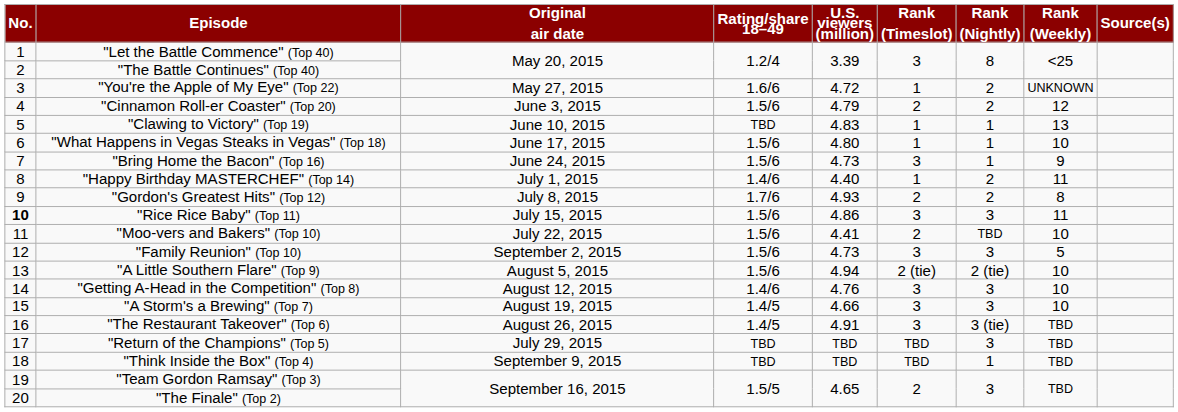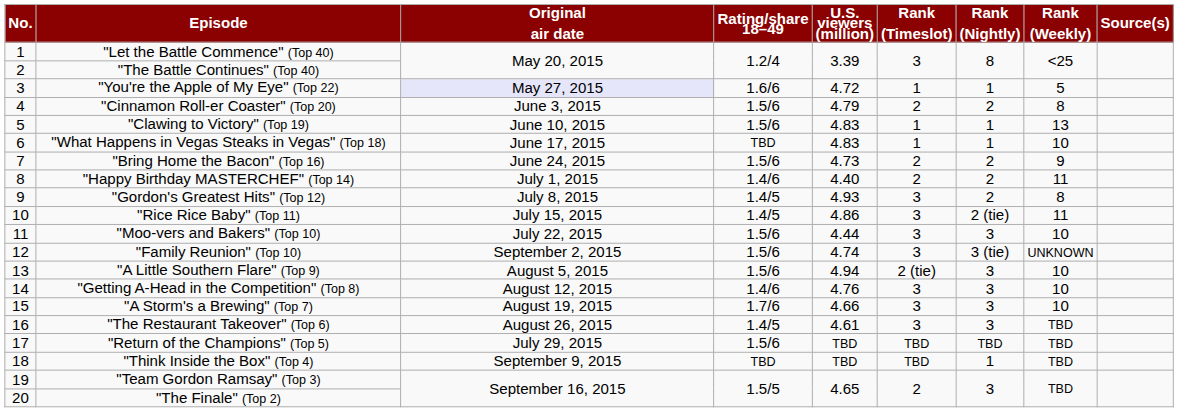"You're the Apple of My Eye" (Top 22) | Original air date: no background -> lavender background
"You're the Apple of My Eye" (Top 22) | Rank (Nightly): 2 -> 1
"You're the Apple of My Eye" (Top 22) | Rank (Weekly): UNKNOWN -> 5
"Cinnamon Roll-er Coaster" (Top 20) | Rank (Weekly): 12 -> 8
"Clawing to Victory" (Top 19) | Rating/share 18–49: TBD -> 1.5/6
"What Happens in Vegas Steaks in Vegas" (Top 18) | Rating/share 18–49: 1.5/6 -> TBD
"What Happens in Vegas Steaks in Vegas" (Top 18) | U.S. viewers (million): 4.80 -> 4.83
"Bring Home the Bacon" (Top 16) | Rank (Timeslot): 3 -> 2
"Bring Home the Bacon" (Top 16) | Rank (Nightly): 1 -> 2
"Happy Birthday MASTERCHEF" (Top 14) | Rank (Timeslot): 1 -> 2
"Gordon's Greatest Hits" (Top 12) | Rating/share 18–49: 1.7/6 -> 1.4/5
"Gordon's Greatest Hits" (Top 12) | Rank (Timeslot): 2 -> 3
"Rice Rice Baby" (Top 11) | No.: bold -> normal
"Rice Rice Baby" (Top 11) | Rating/share 18–49: 1.5/6 -> 1.4/5
"Rice Rice Baby" (Top 11) | Rank (Nightly): 3 -> 2 (tie)
"Moo-vers and Bakers" (Top 10) | U.S. viewers (million): 4.41 -> 4.44
"Moo-vers and Bakers" (Top 10) | Rank (Timeslot): 2 -> 3
"Moo-vers and Bakers" (Top 10) | Rank (Nightly): TBD -> 3
"Family Reunion" (Top 10) | U.S. viewers (million): 4.73 -> 4.74
"Family Reunion" (Top 10) | Rank (Nightly): 3 -> 3 (tie)
"Family Reunion" (Top 10) | Rank (Weekly): 5 -> UNKNOWN
"A Little Southern Flare" (Top 9) | Rank (Nightly): 2 (tie) -> 3
"A Storm's a Brewing" (Top 7) | Rating/share 18–49: 1.4/5 -> 1.7/6
"The Restaurant Takeover" (Top 6) | U.S. viewers (million): 4.91 -> 4.61
"The Restaurant Takeover" (Top 6) | Rank (Nightly): 3 (tie) -> 3
"Return of the Champions" (Top 5) | Rating/share 18–49: TBD -> 1.5/6
"Return of the Champions" (Top 5) | Rank (Nightly): 3 -> TBD
